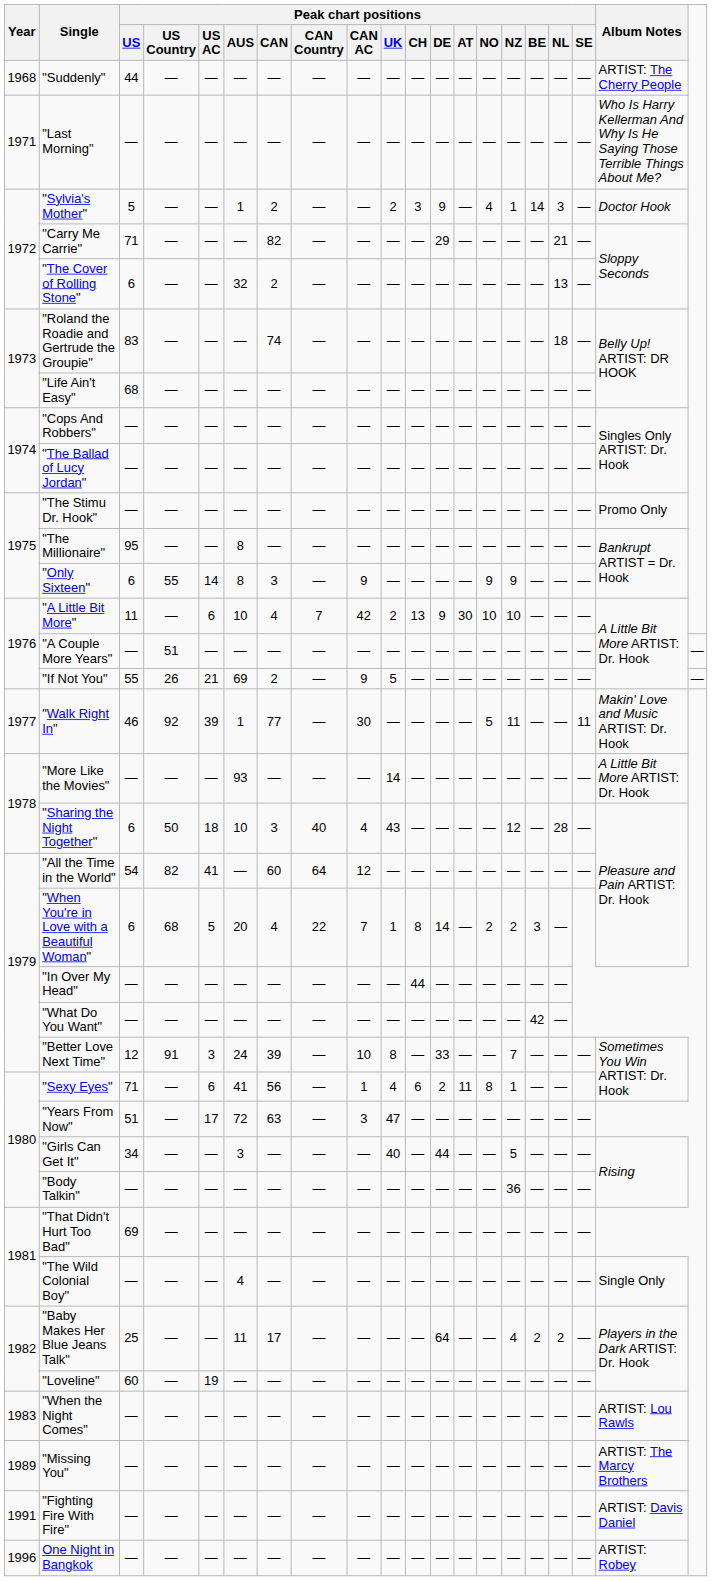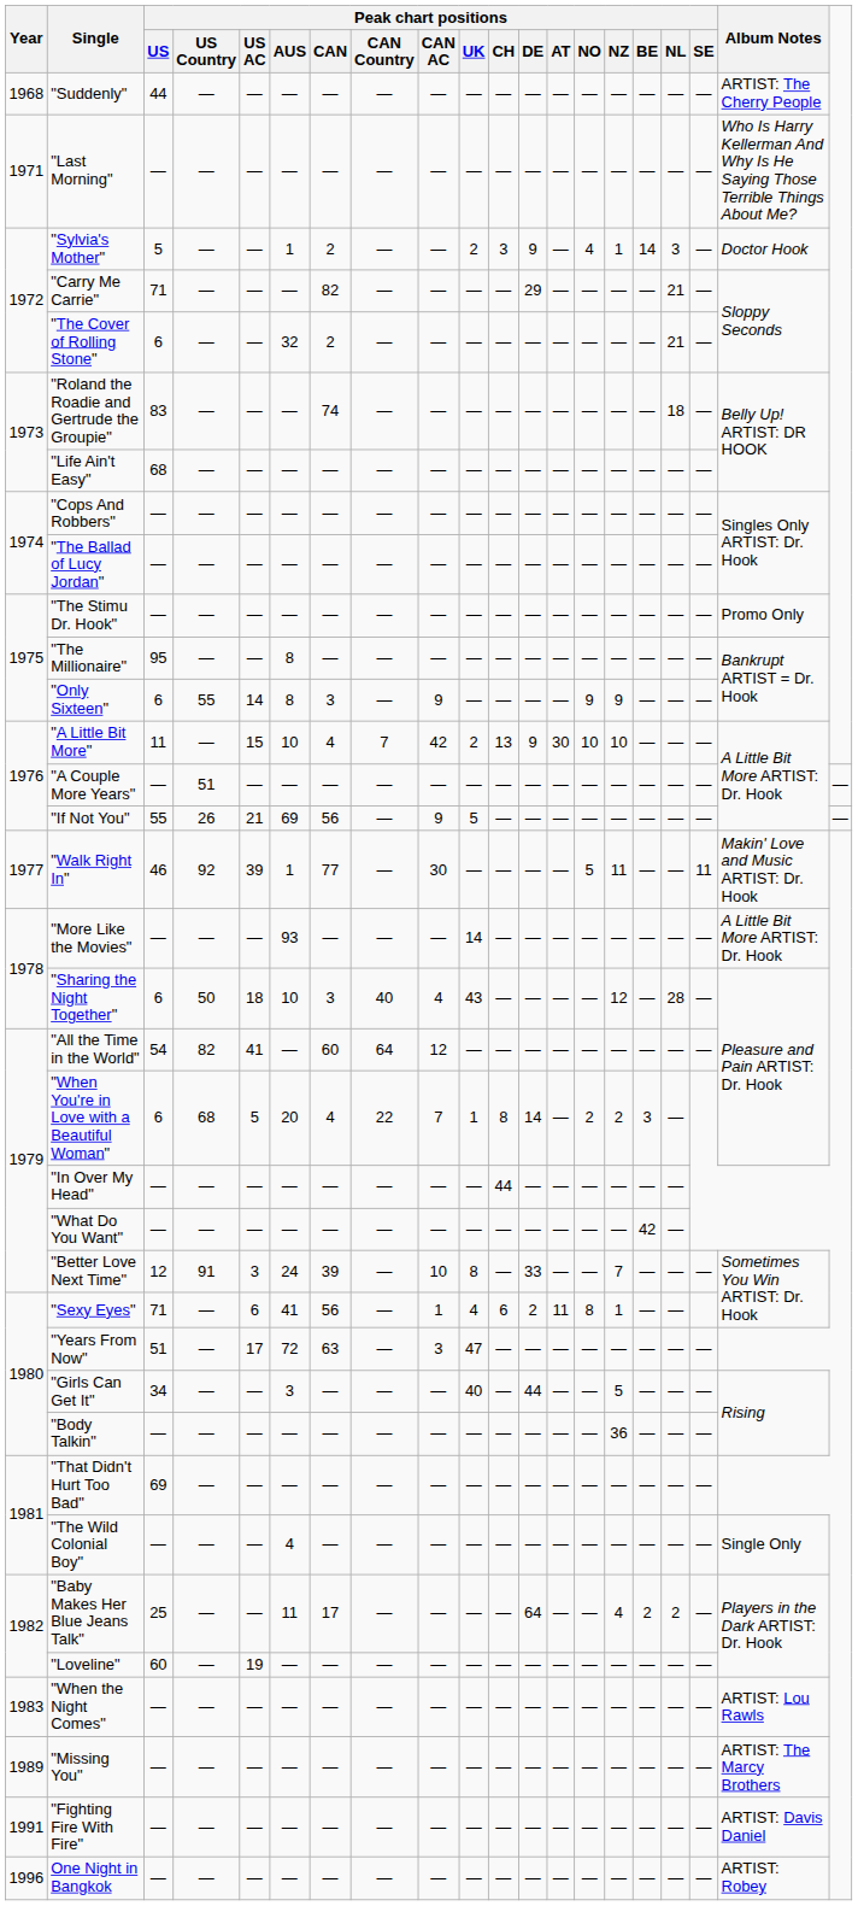"The Cover of Rolling Stone" | Peak chart positions / NL: 13 -> 21
"A Little Bit More" | Peak chart positions / US AC: 6 -> 15
"If Not You" | Peak chart positions / CAN: 2 -> 56
